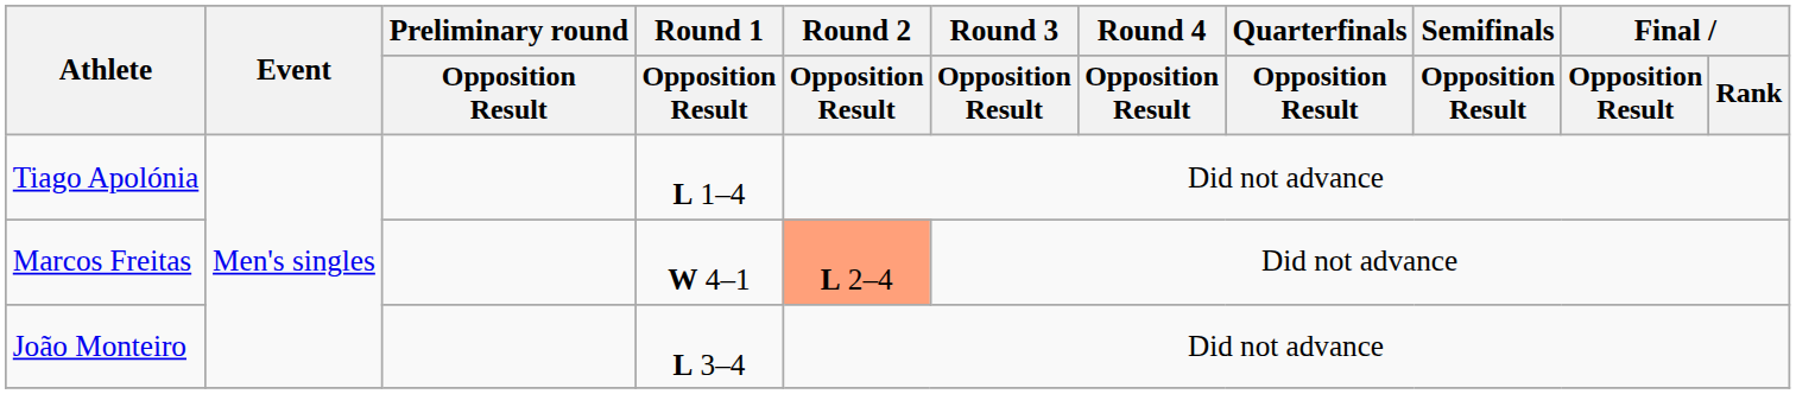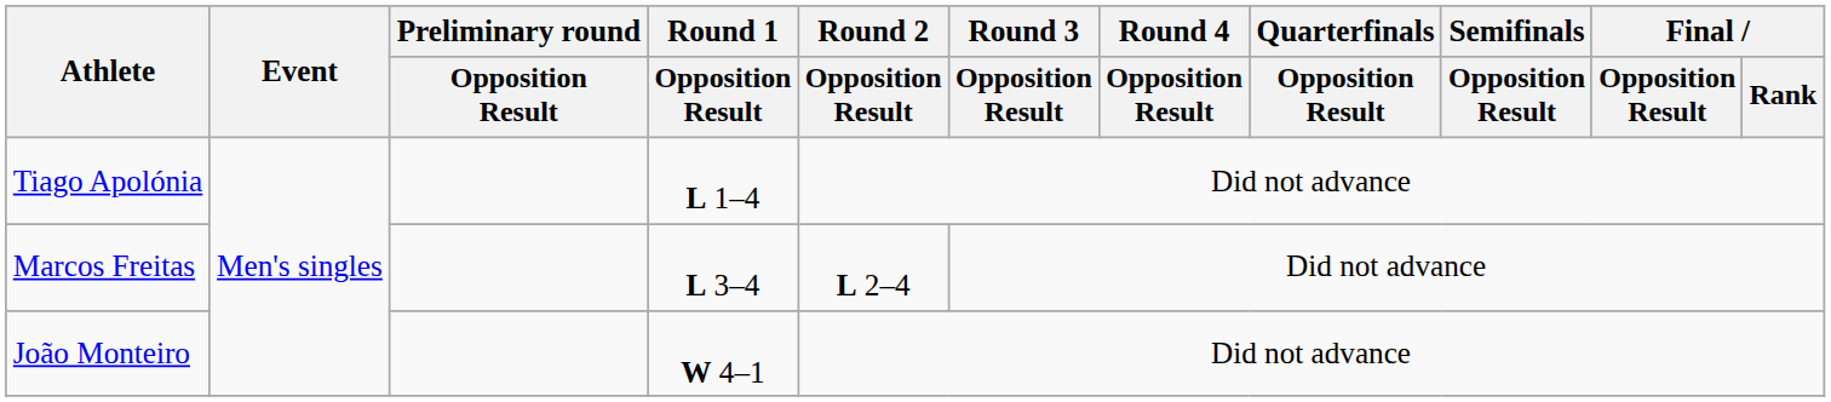Marcos Freitas | Round 1 / Opposition Result: W 4–1 -> L 3–4
Marcos Freitas | Round 2 / Opposition Result: lightsalmon background -> no background
João Monteiro | Round 1 / Opposition Result: L 3–4 -> W 4–1
